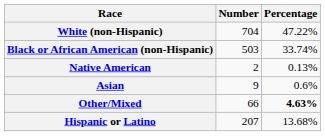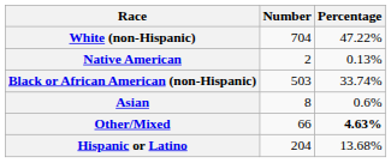rows swapped: Black or African American (non-Hispanic) <-> Native American
Asian | Number: 9 -> 8
Hispanic or Latino | Number: 207 -> 204
